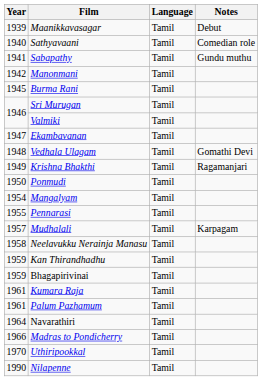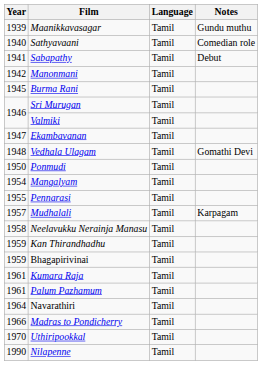Maanikkavasagar | Notes: Debut -> Gundu muthu
Sabapathy | Notes: Gundu muthu -> Debut
- row: 1949 | Krishna Bhakthi | Tamil | Ragamanjari
